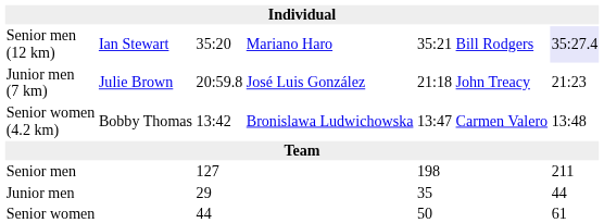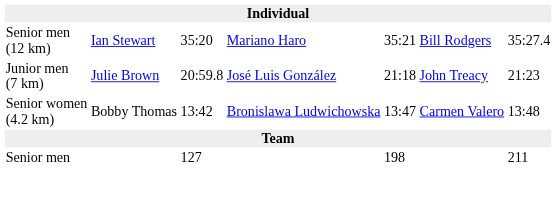Senior men (12 km) | column 7: lavender background -> no background
- row: Junior men | 29 | 35 | 44
- row: Senior women | 44 | 50 | 61
